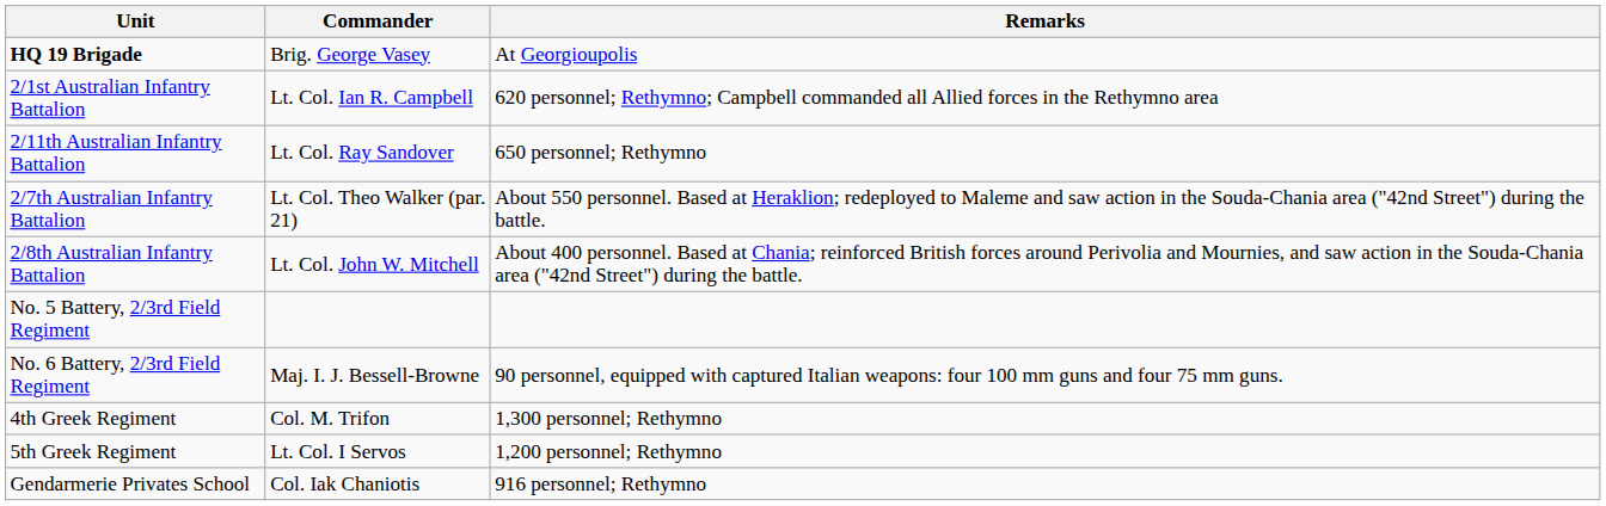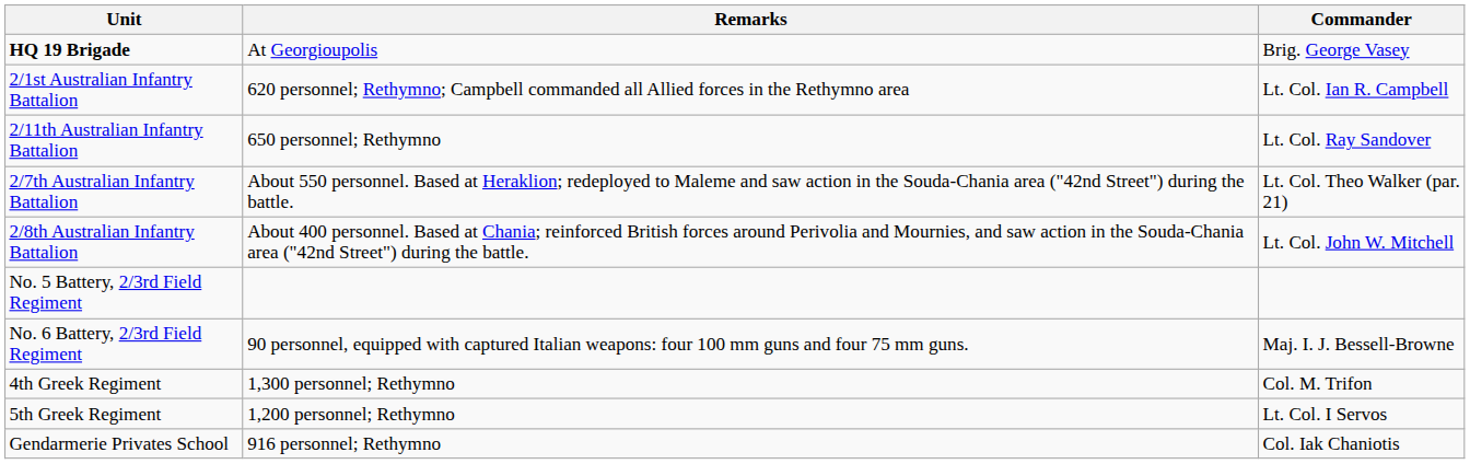columns swapped: Commander <-> Remarks
